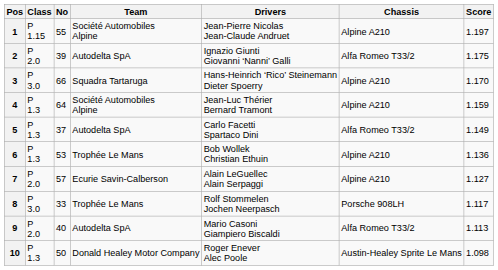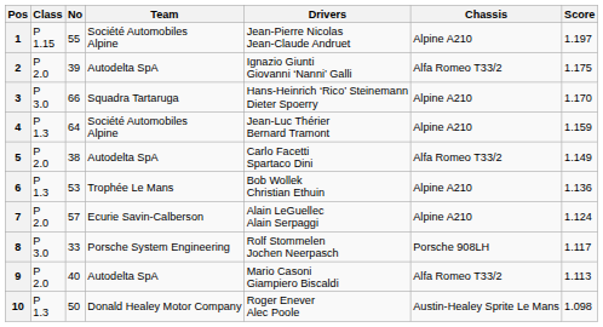5 | Class: P 1.3 -> P 2.0
5 | No: 37 -> 38
7 | Score: 1.127 -> 1.124
8 | Team: Trophée Le Mans -> Porsche System Engineering
